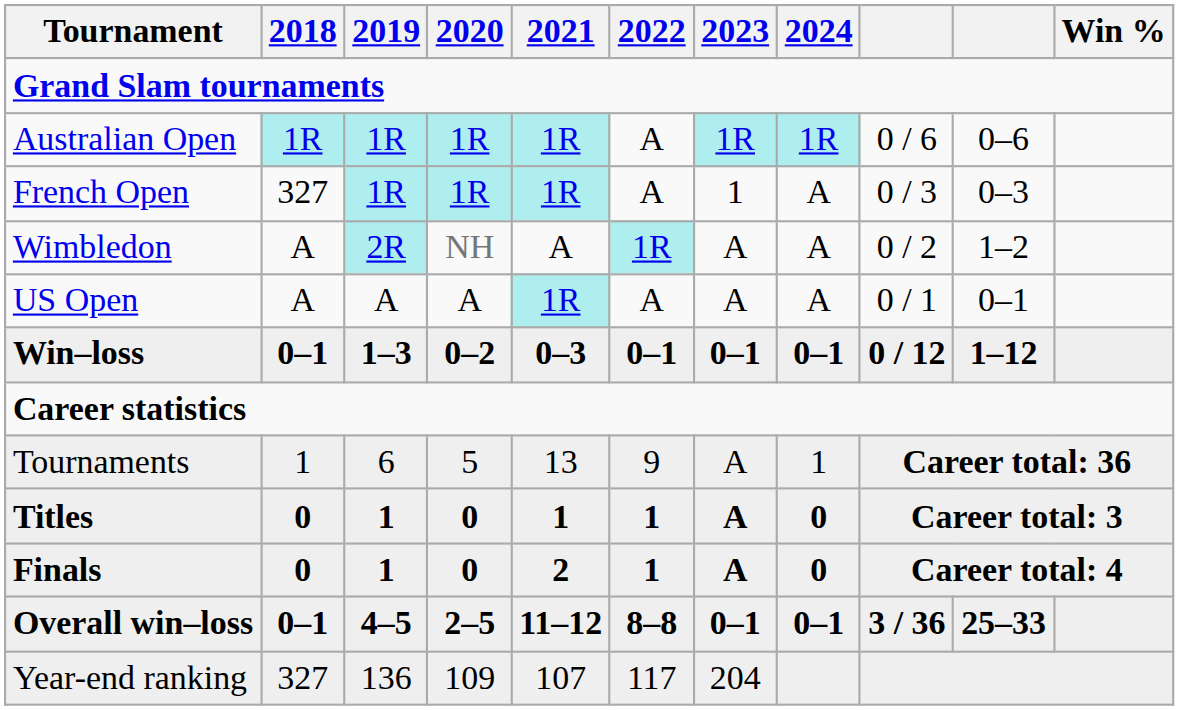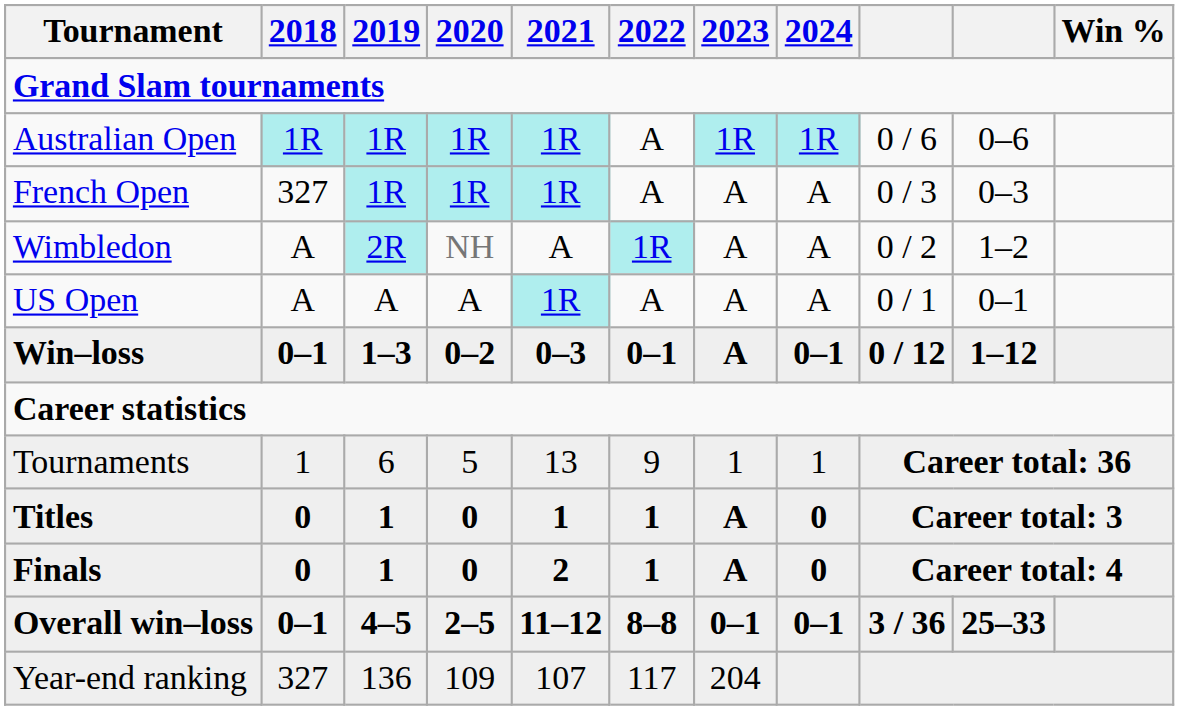French Open | 2023: 1 -> A
Win–loss | 2023: 0–1 -> A
Tournaments | 2023: A -> 1
